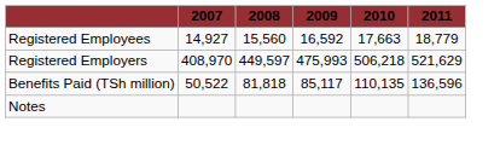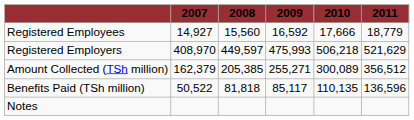Registered Employees | 2010: 17,663 -> 17,666
+ row: Amount Collected (TSh million) | 162,379 | 205,385 | 255,271 | 300,089 | 356,512
